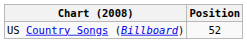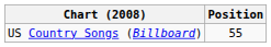US Country Songs (Billboard) | Position: 52 -> 55
